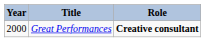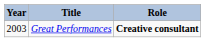Great Performances | Year: 2000 -> 2003
